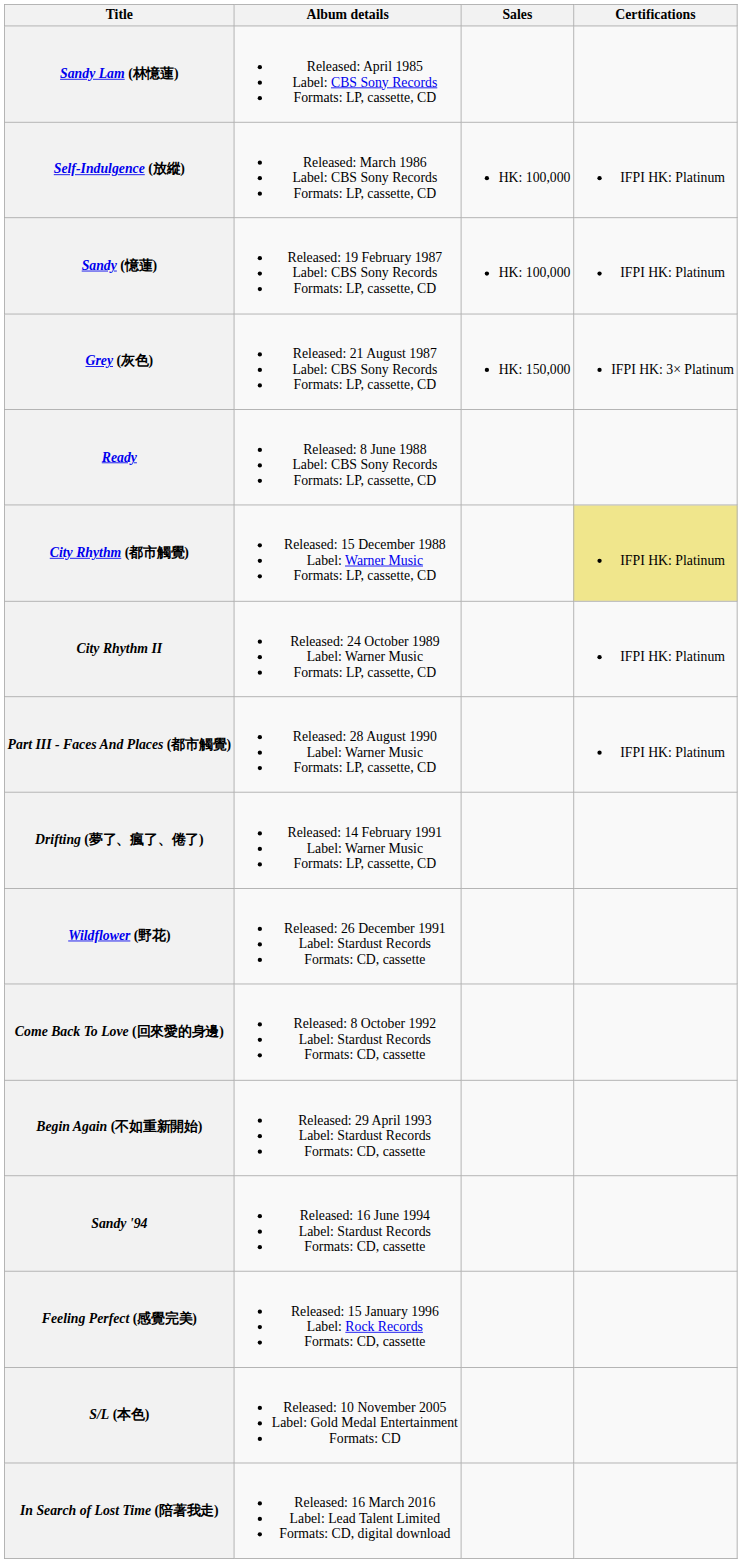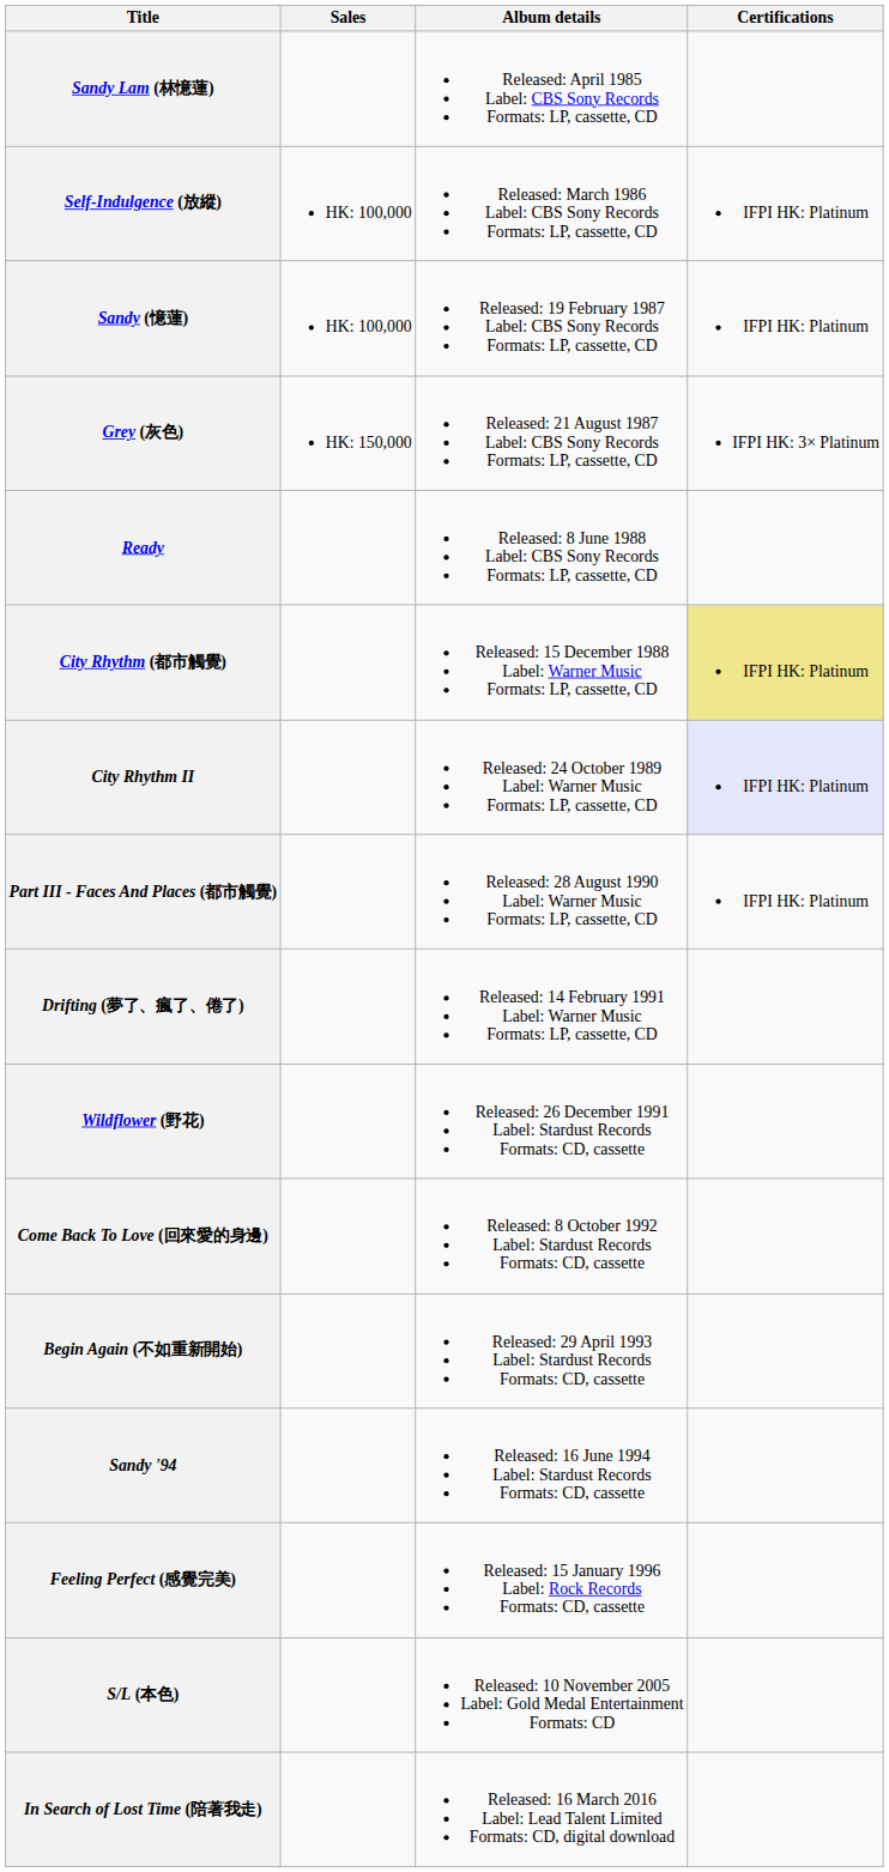columns swapped: Album details <-> Sales
City Rhythm II | Certifications: no background -> lavender background
